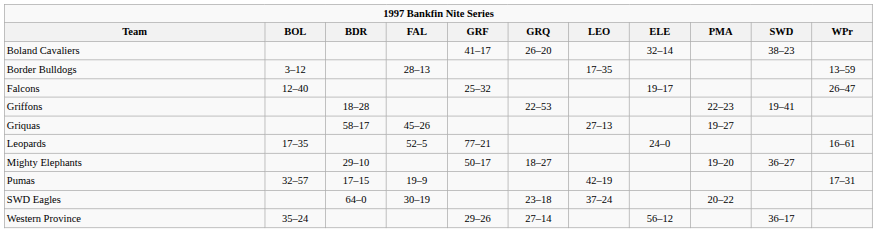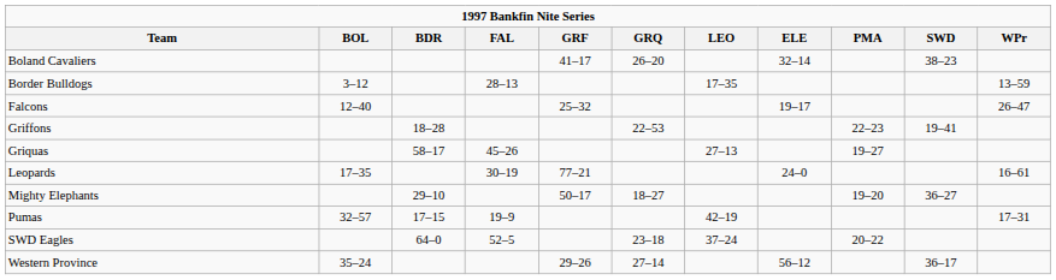Leopards | FAL: 52–5 -> 30–19
SWD Eagles | FAL: 30–19 -> 52–5
